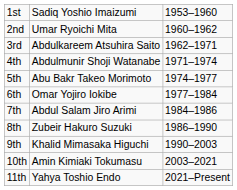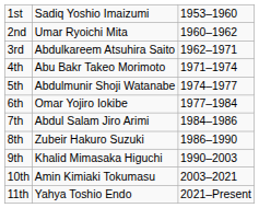4th | column 2: Abdulmunir Shoji Watanabe -> Abu Bakr Takeo Morimoto
5th | column 2: Abu Bakr Takeo Morimoto -> Abdulmunir Shoji Watanabe
